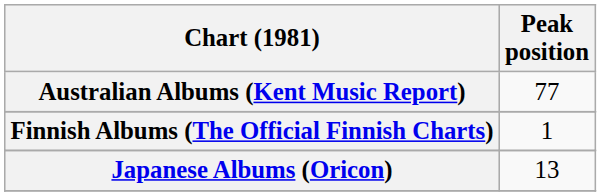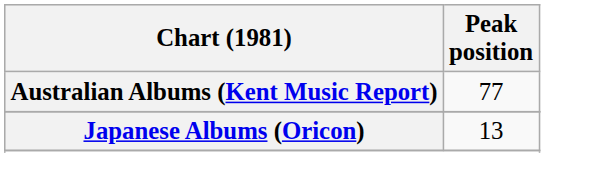- row: Finnish Albums (The Official Finnish Charts) | 1
